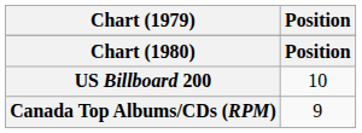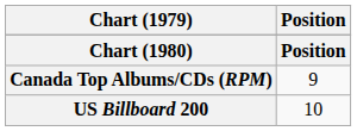rows swapped: Canada Top Albums/CDs (RPM) <-> US Billboard 200
